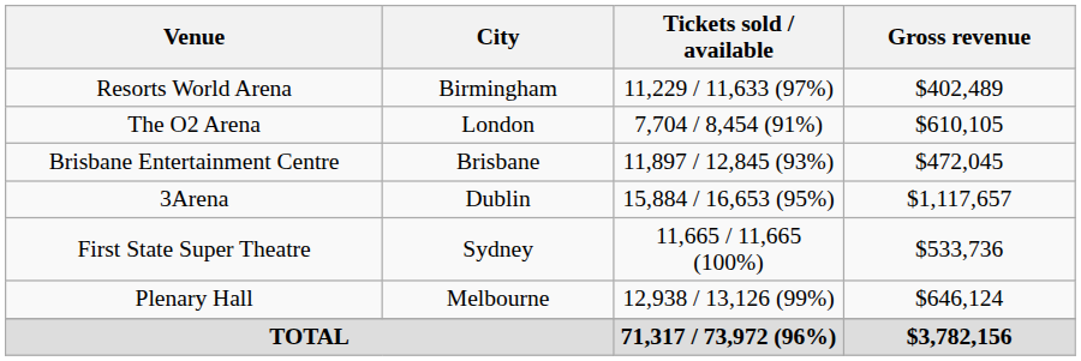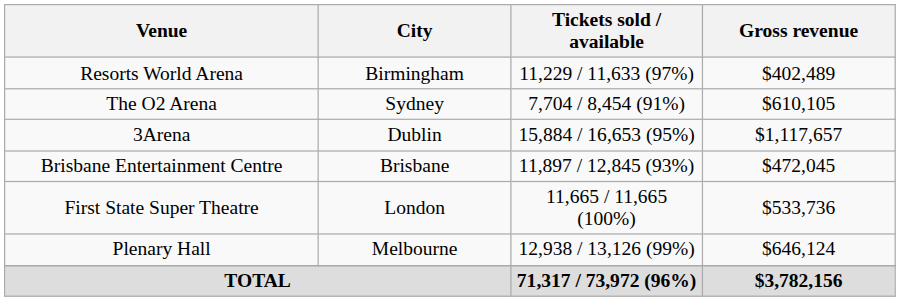The O2 Arena | City: London -> Sydney
rows swapped: 3Arena <-> Brisbane Entertainment Centre
First State Super Theatre | City: Sydney -> London
